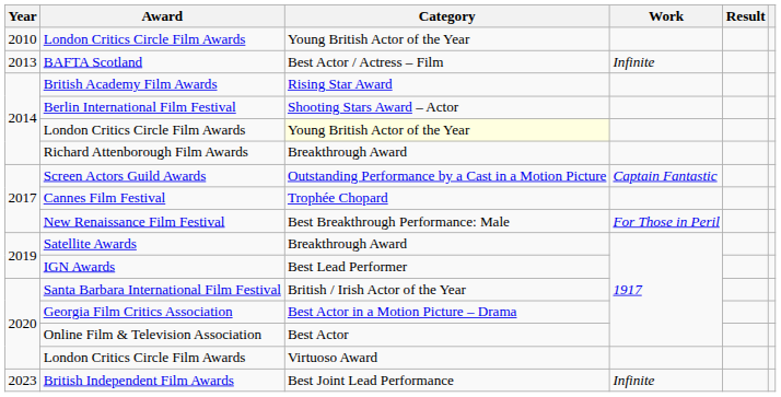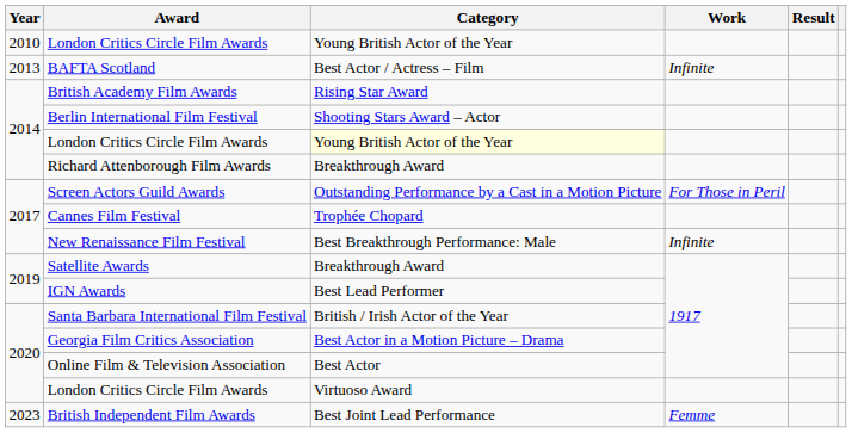Screen Actors Guild Awards | Work: Captain Fantastic -> For Those in Peril
New Renaissance Film Festival | Work: For Those in Peril -> Infinite
British Independent Film Awards | Work: Infinite -> Femme
